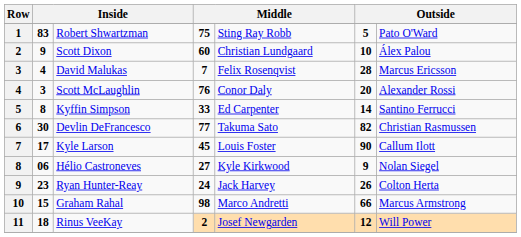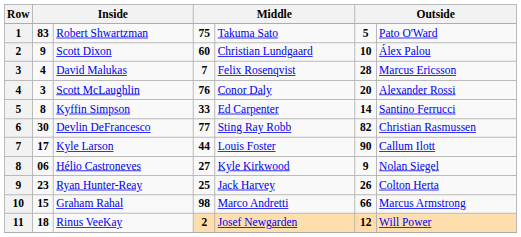Robert Shwartzman | column 5: Sting Ray Robb -> Takuma Sato
Devlin DeFrancesco | column 5: Takuma Sato -> Sting Ray Robb
Kyle Larson | column 4: 45 -> 44
Ryan Hunter-Reay | column 4: 24 -> 25
